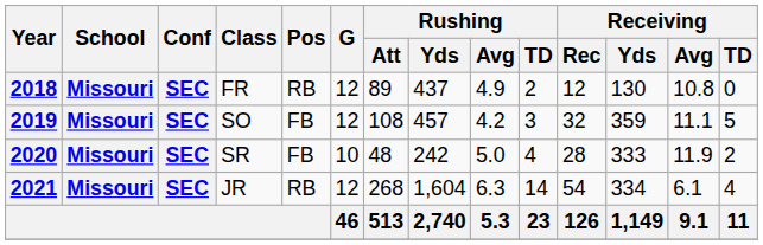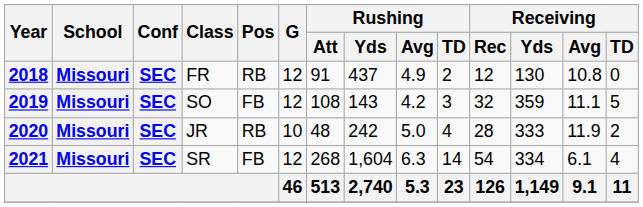2018 | Rushing / Att: 89 -> 91
2019 | Rushing / Yds: 457 -> 143
2020 | Class: SR -> JR
2020 | Pos: FB -> RB
2021 | Class: JR -> SR
2021 | Pos: RB -> FB
